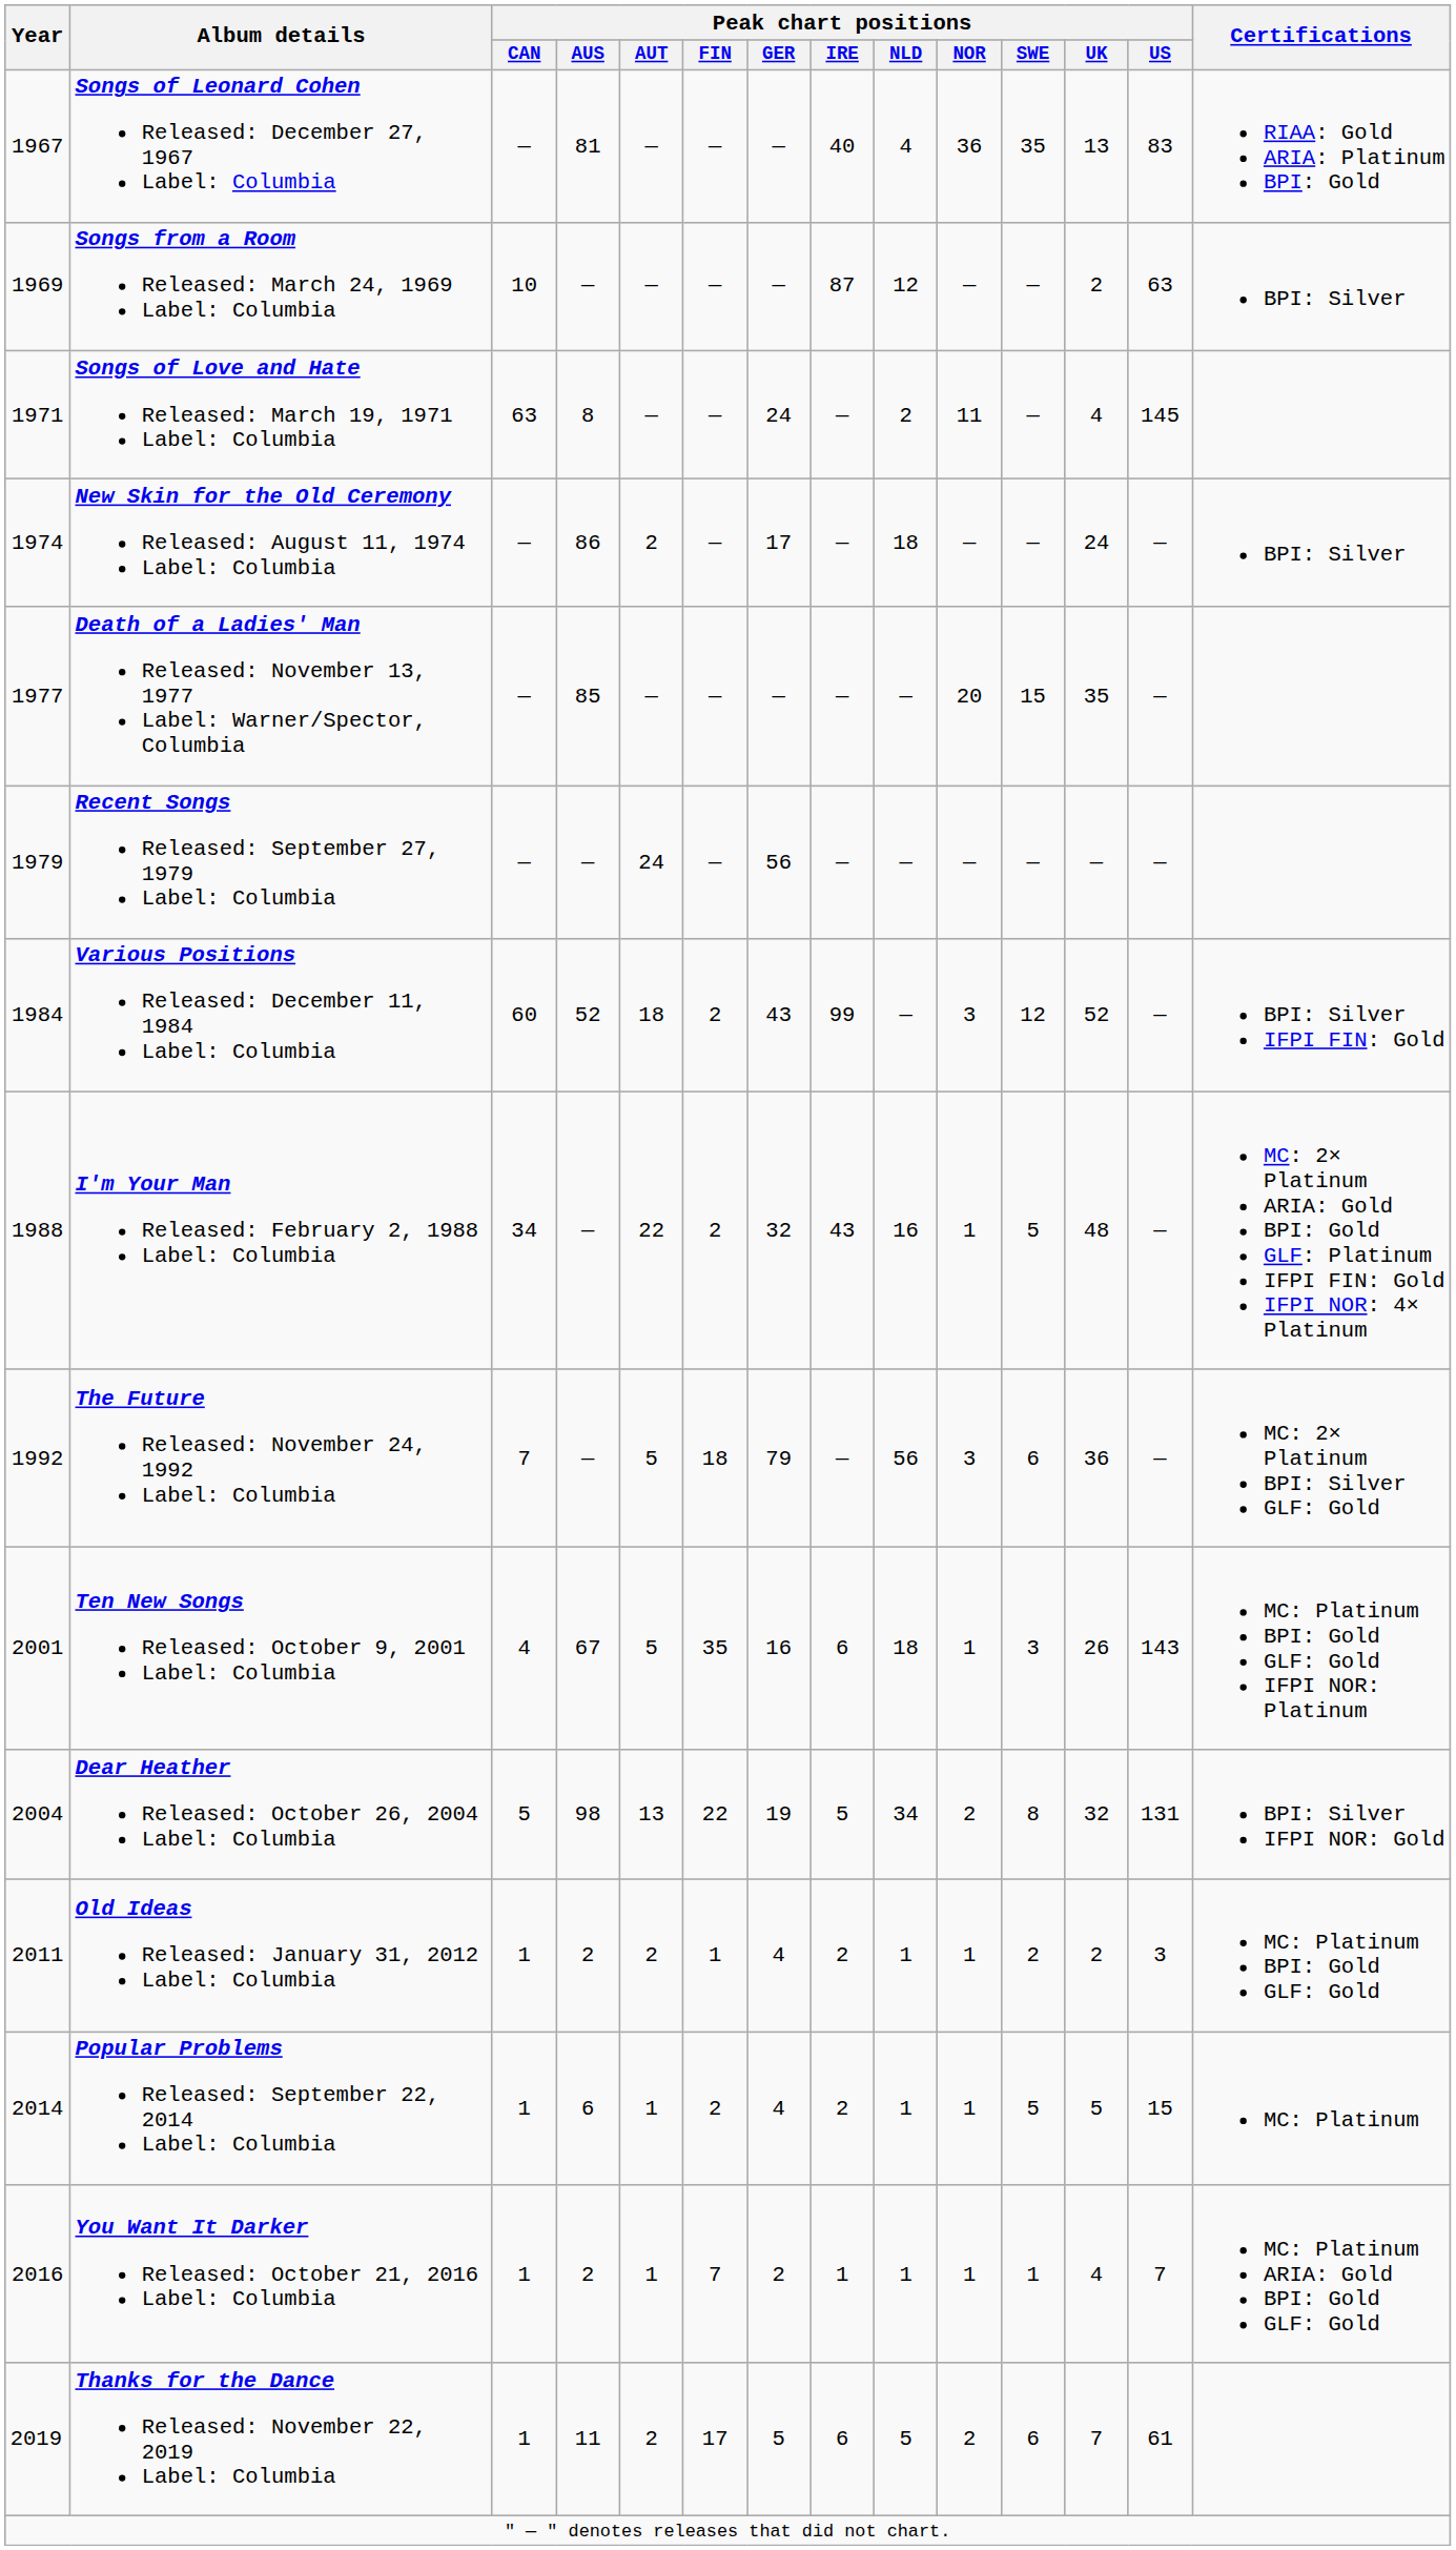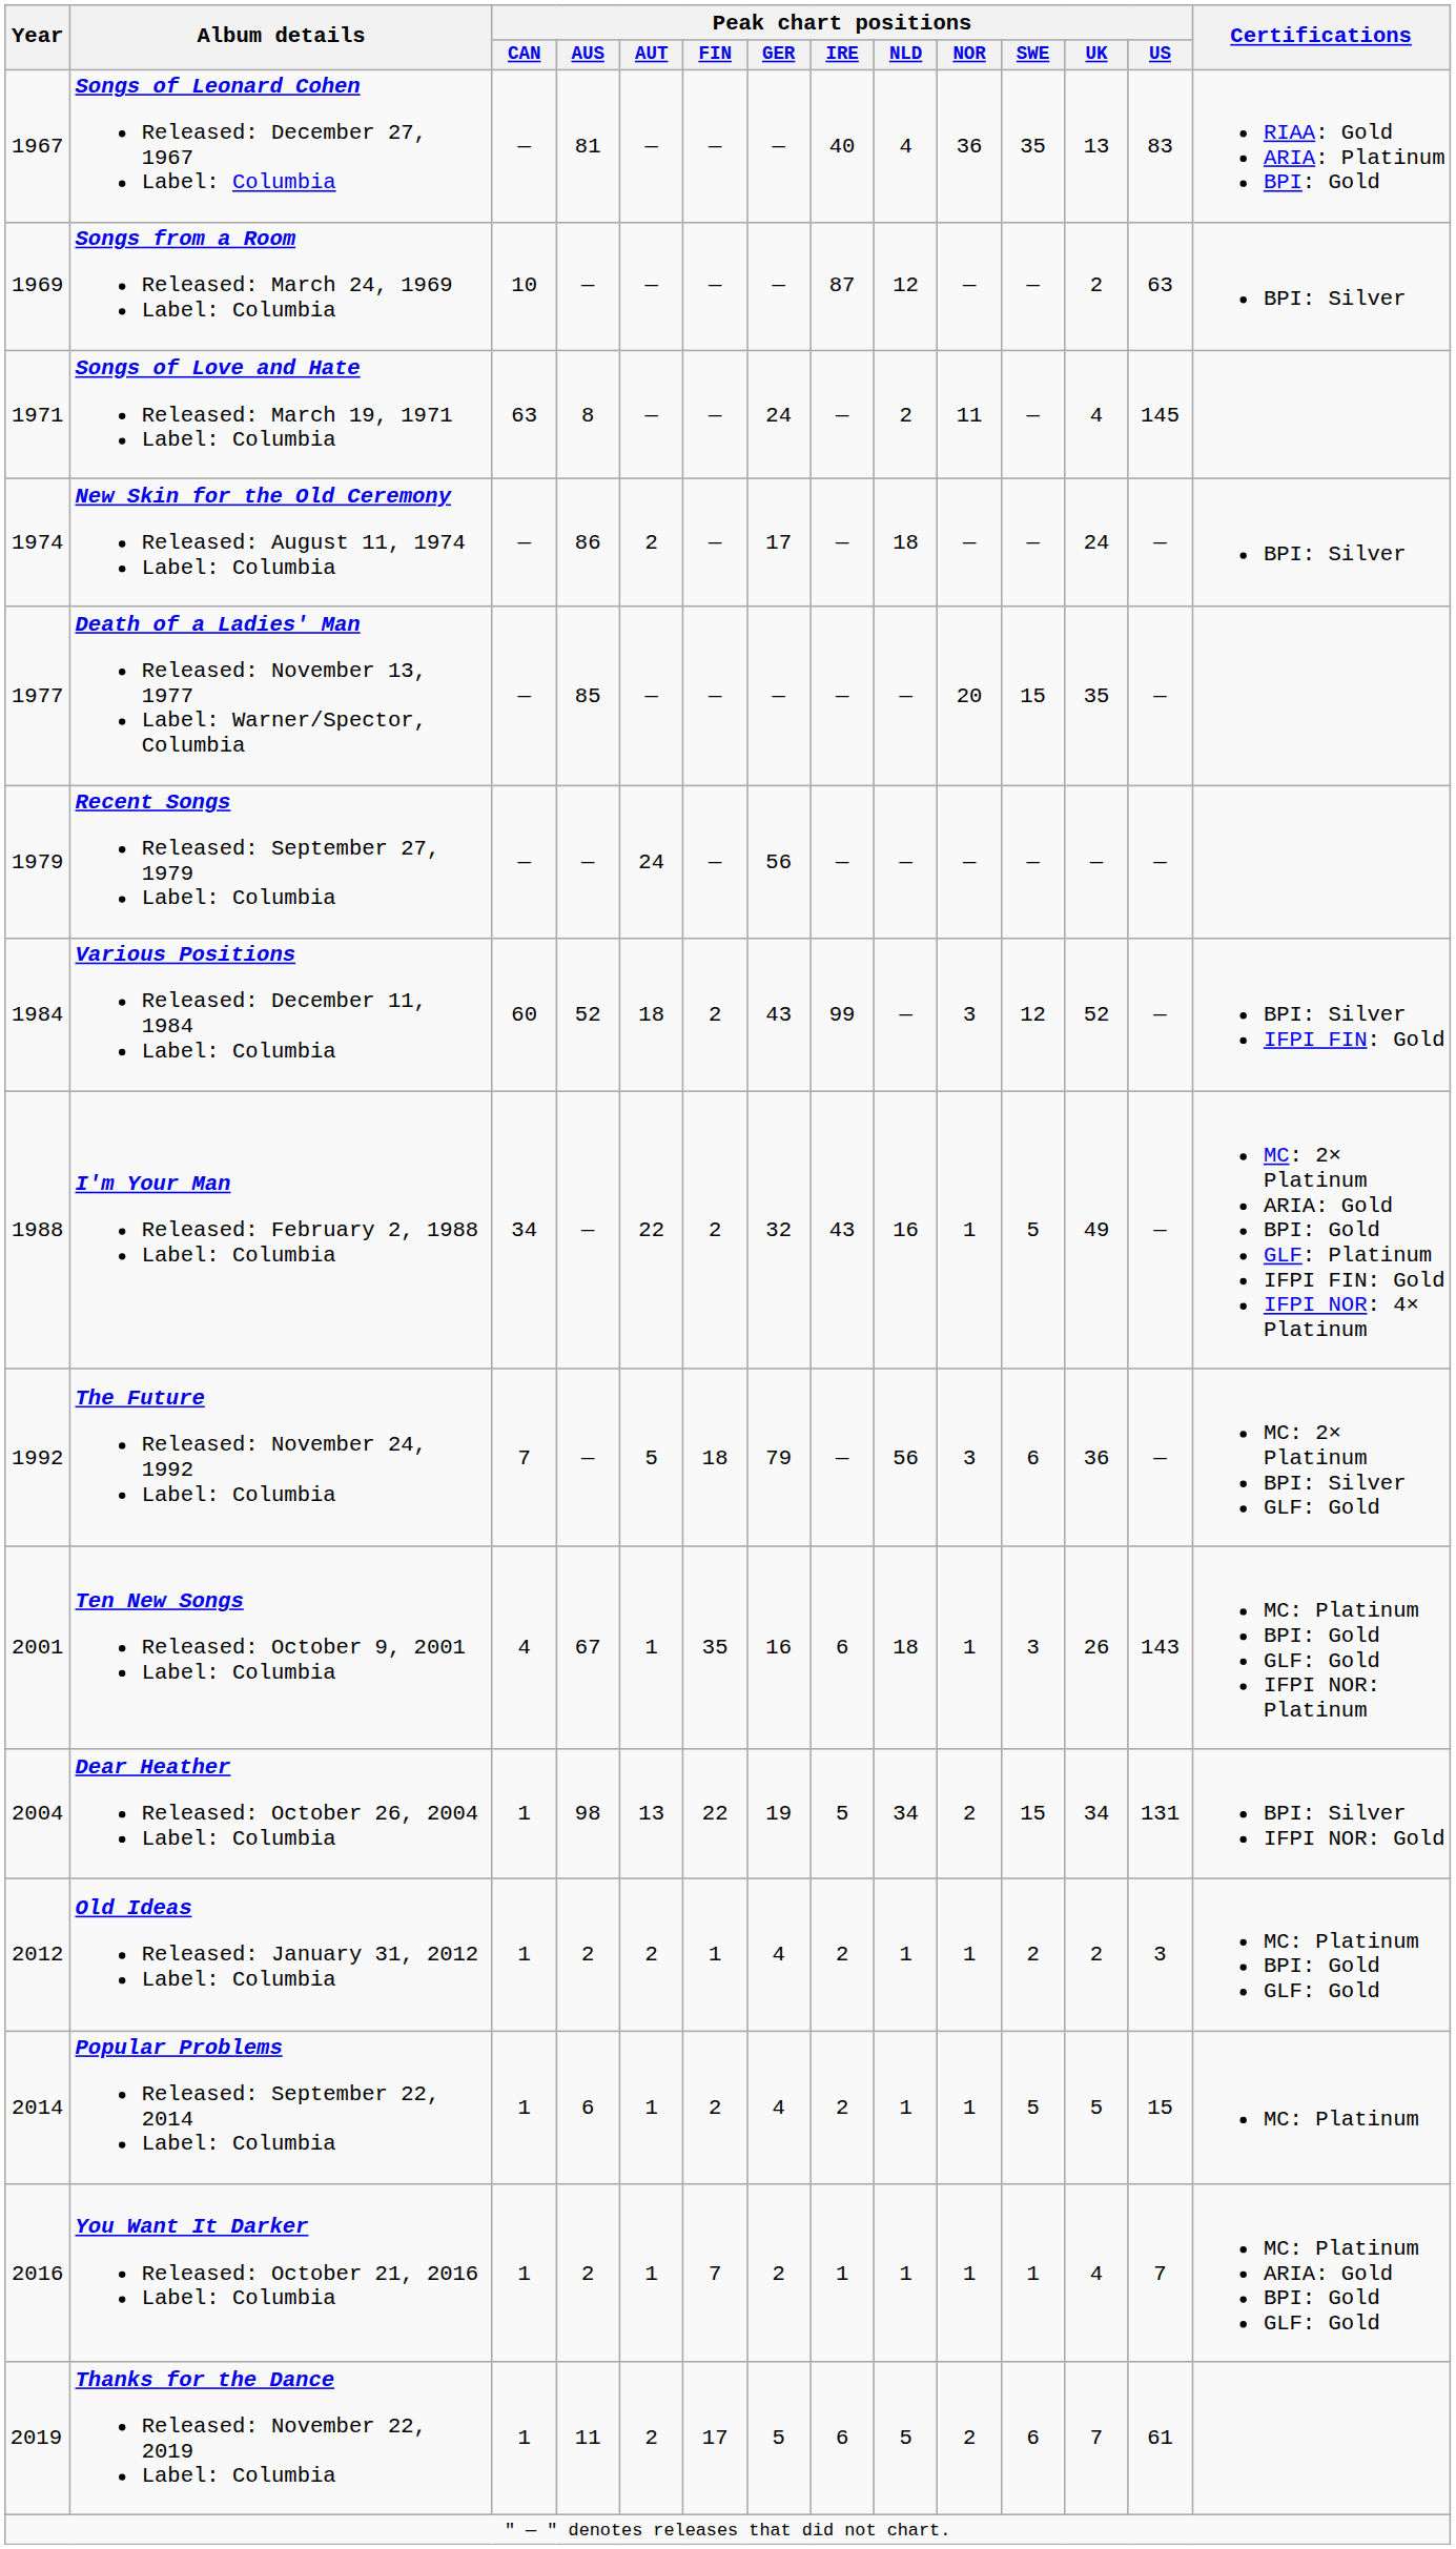I'm Your Man Released: February 2, 1988 Label: Columbia | Peak chart positions / UK: 48 -> 49
Ten New Songs Released: October 9, 2001 Label: Columbia | Peak chart positions / AUT: 5 -> 1
Dear Heather Released: October 26, 2004 Label: Columbia | Peak chart positions / CAN: 5 -> 1
Dear Heather Released: October 26, 2004 Label: Columbia | Peak chart positions / SWE: 8 -> 15
Dear Heather Released: October 26, 2004 Label: Columbia | Peak chart positions / UK: 32 -> 34
Old Ideas Released: January 31, 2012 Label: Columbia | Year: 2011 -> 2012
